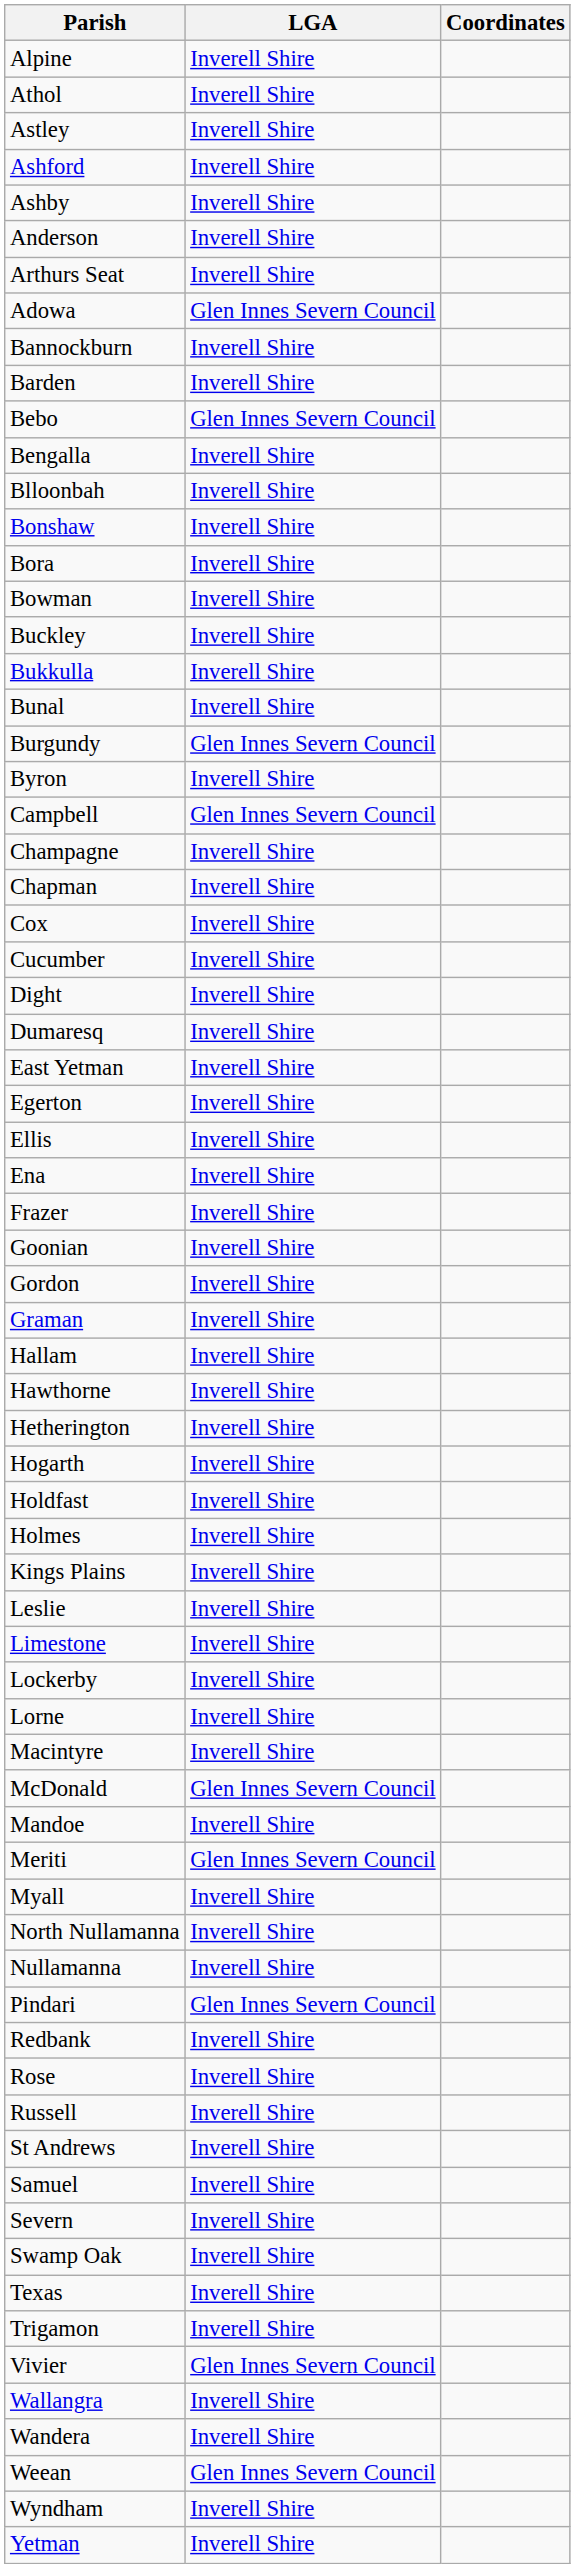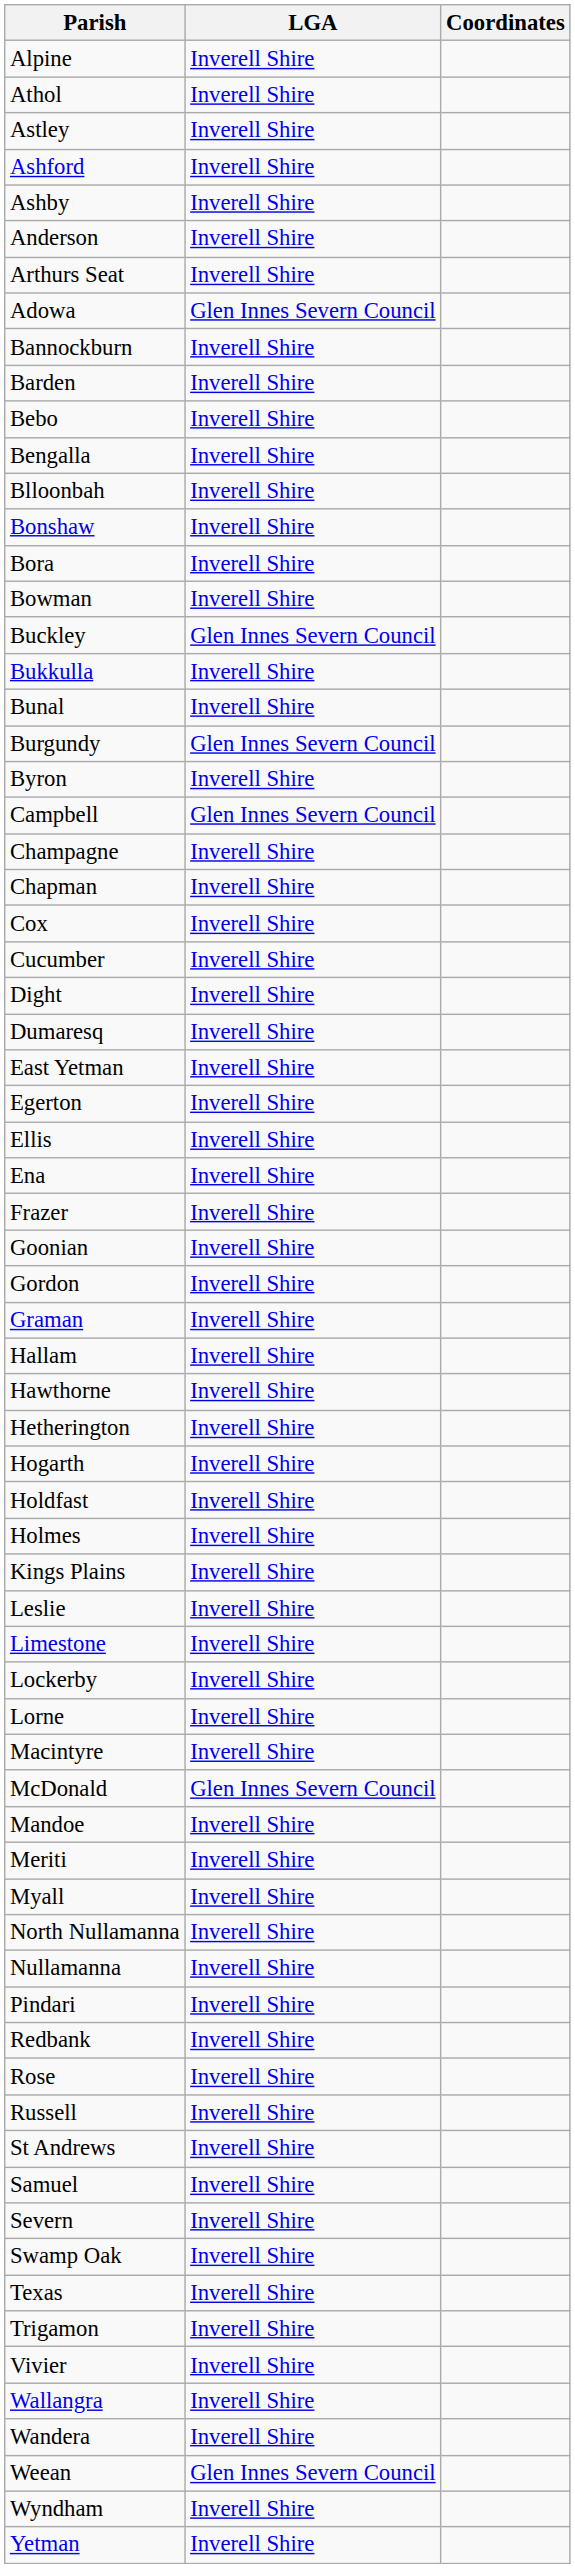Bebo | LGA: Glen Innes Severn Council -> Inverell Shire
Buckley | LGA: Inverell Shire -> Glen Innes Severn Council
Meriti | LGA: Glen Innes Severn Council -> Inverell Shire
Pindari | LGA: Glen Innes Severn Council -> Inverell Shire
Vivier | LGA: Glen Innes Severn Council -> Inverell Shire
